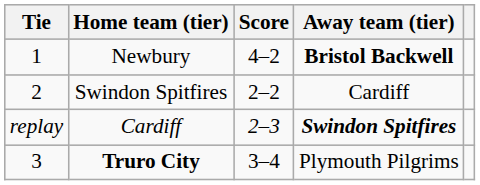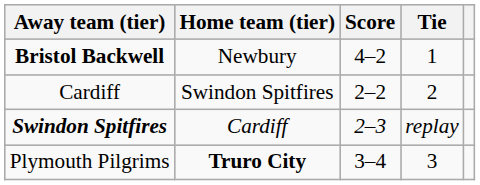columns swapped: Tie <-> Away team (tier)
